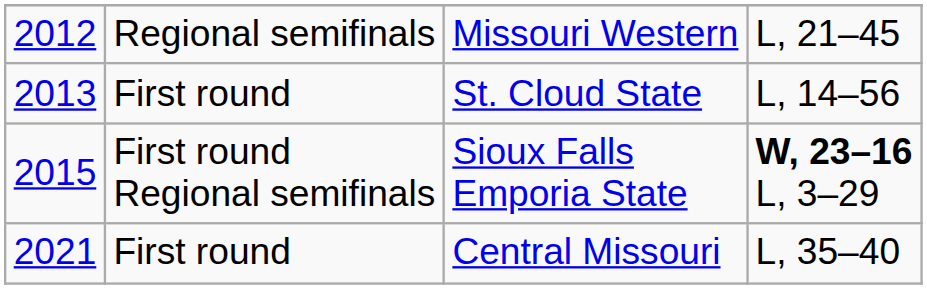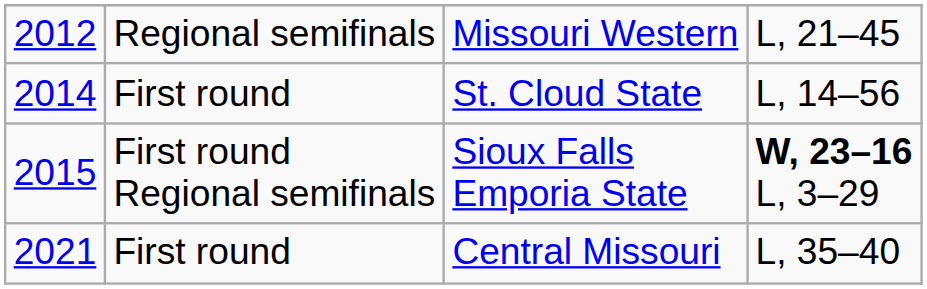St. Cloud State | column 1: 2013 -> 2014
